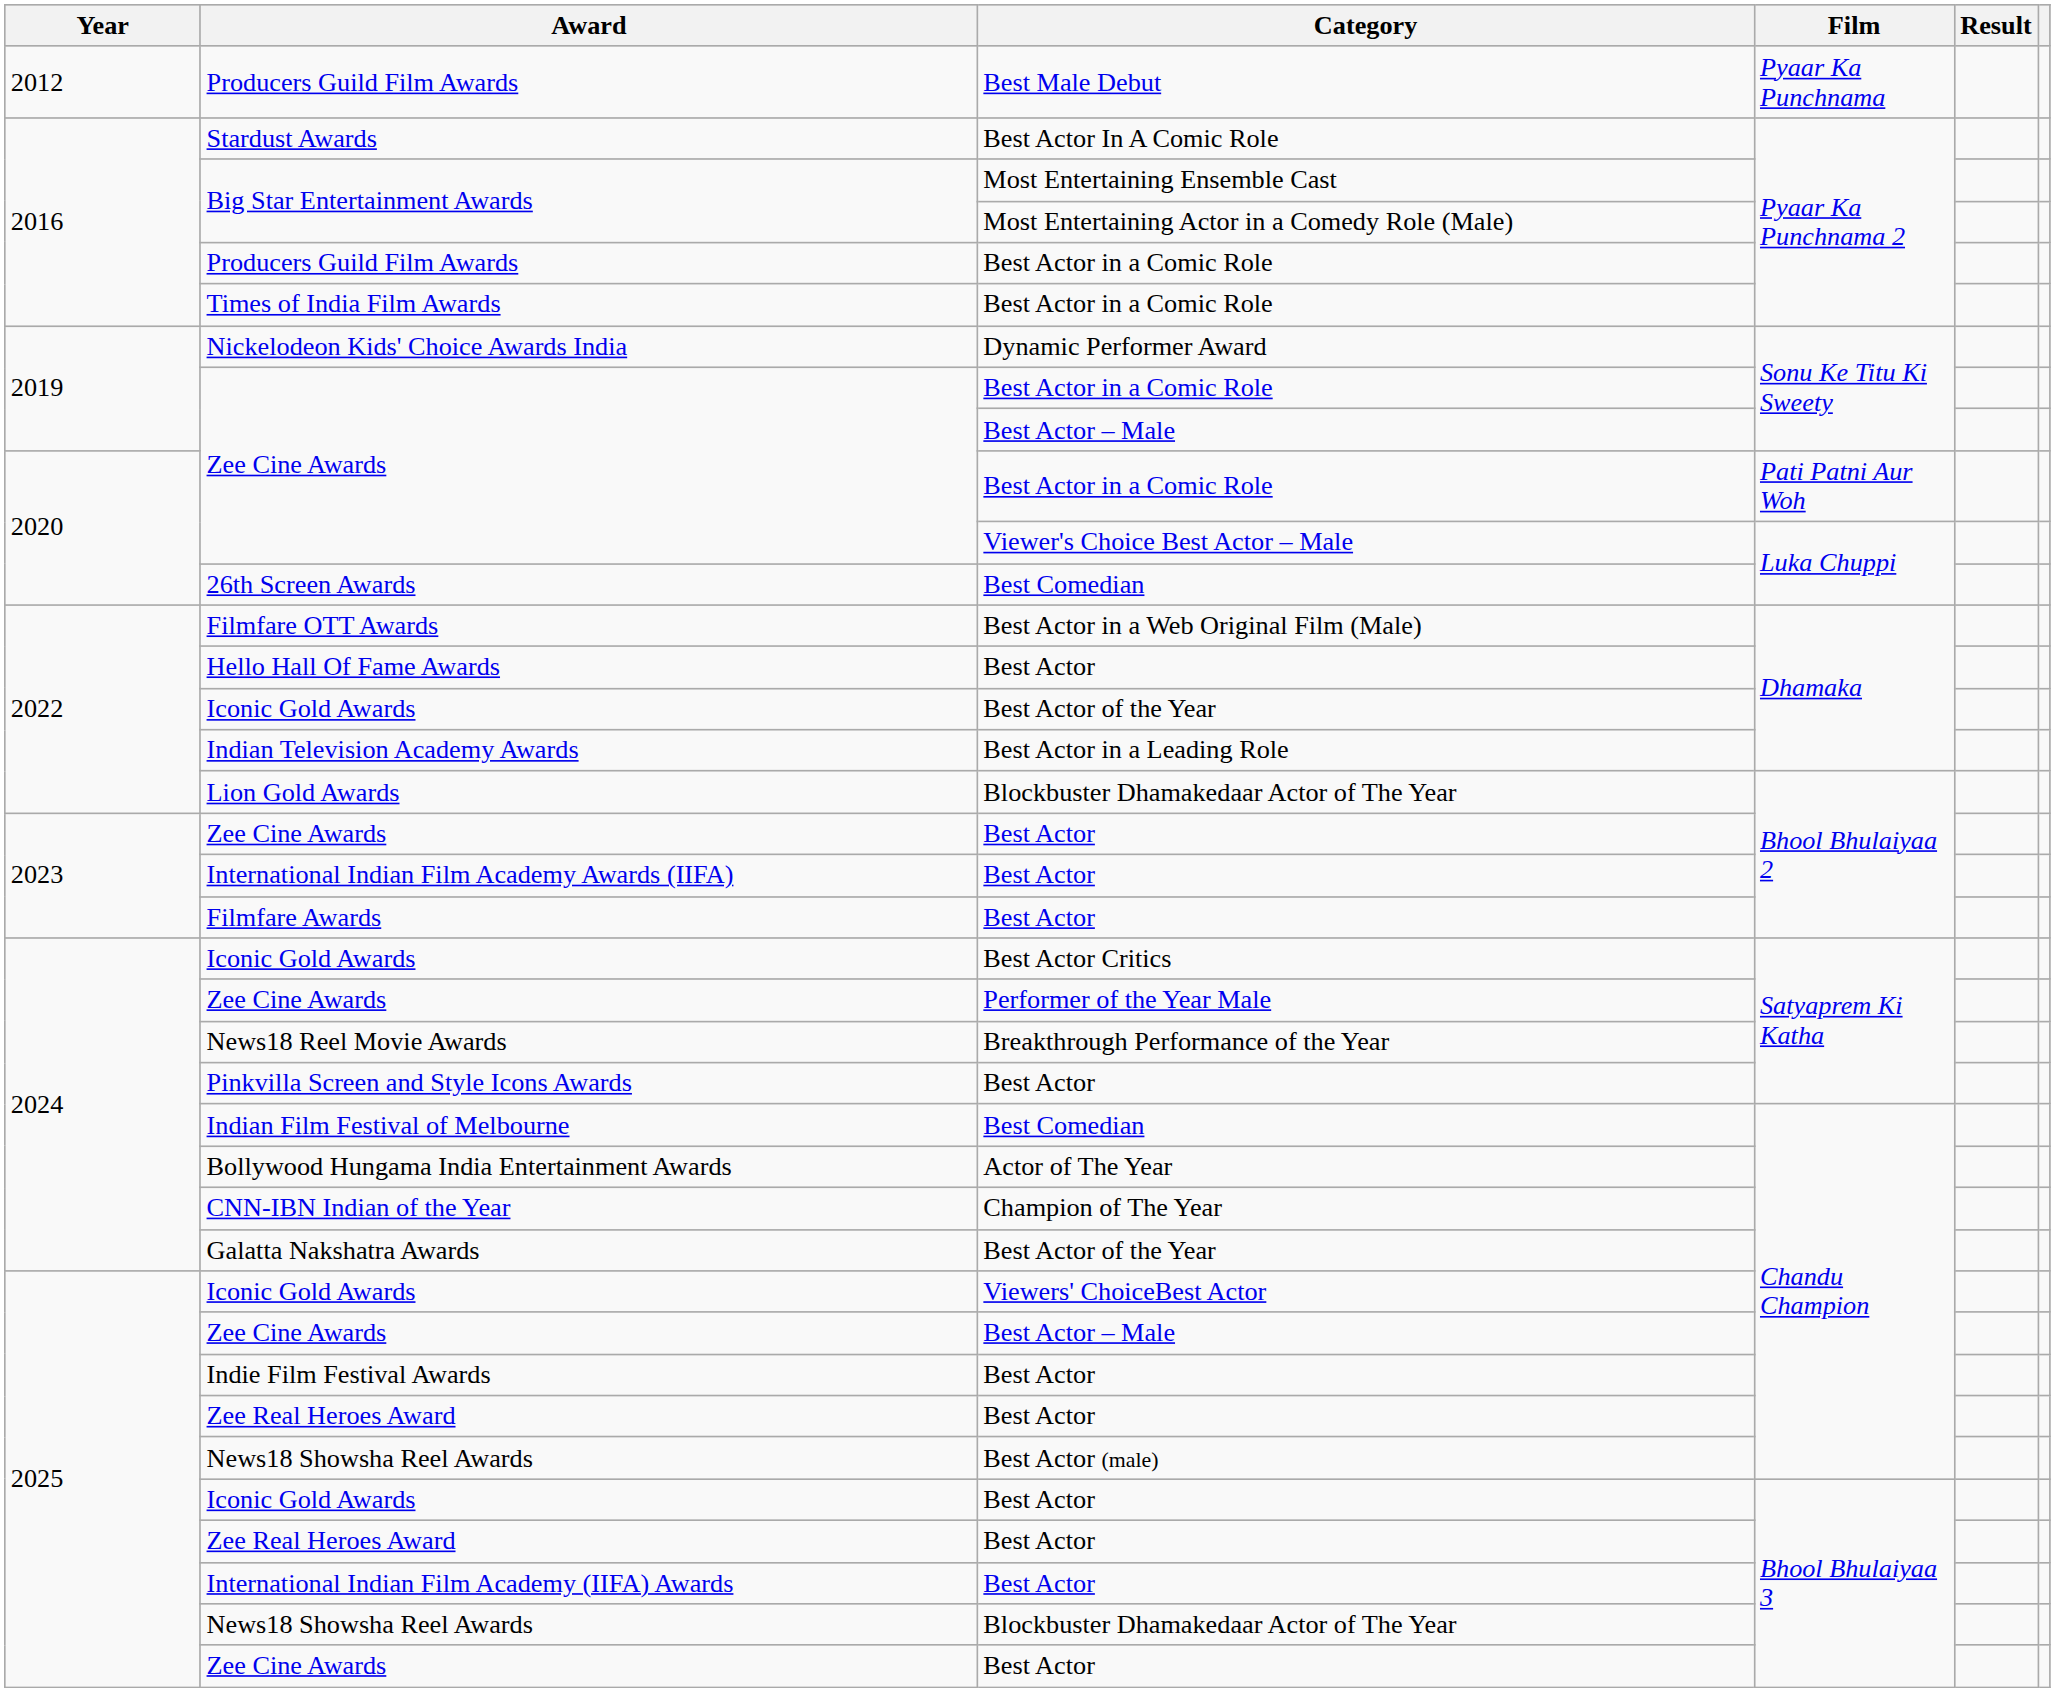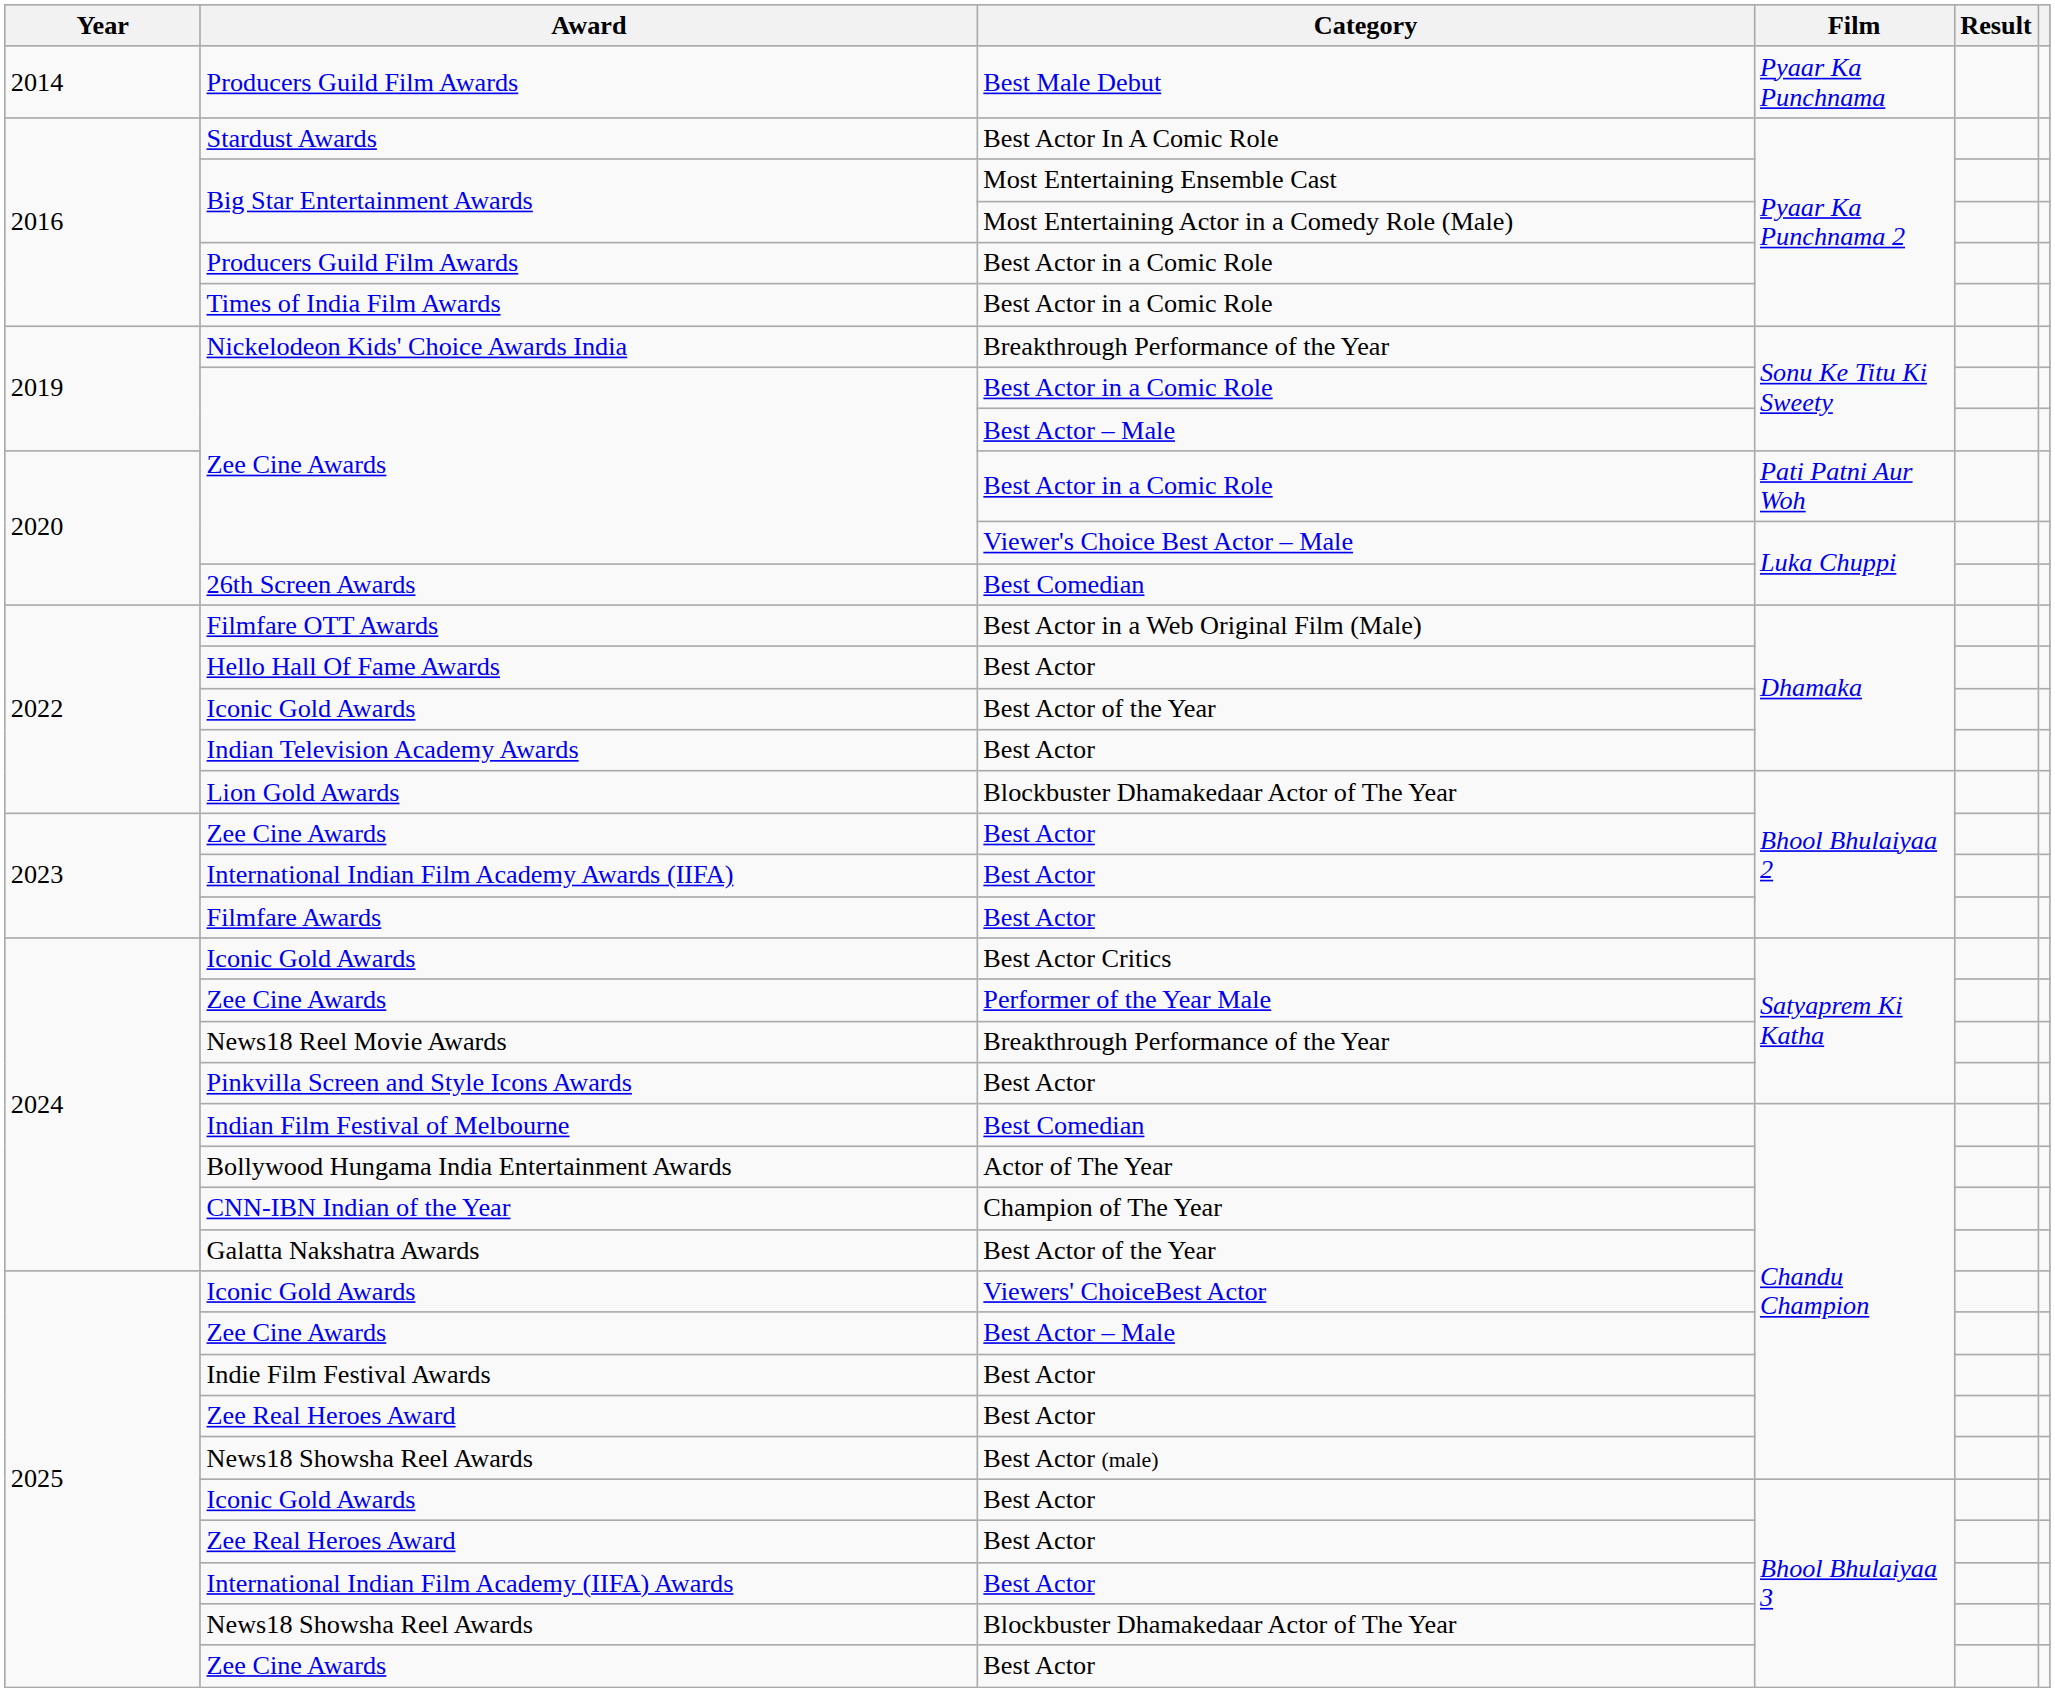Producers Guild Film Awards / Pyaar Ka Punchnama | Year: 2012 -> 2014
Nickelodeon Kids' Choice Awards India | Category: Dynamic Performer Award -> Breakthrough Performance of the Year
Indian Television Academy Awards | Category: Best Actor in a Leading Role -> Best Actor
